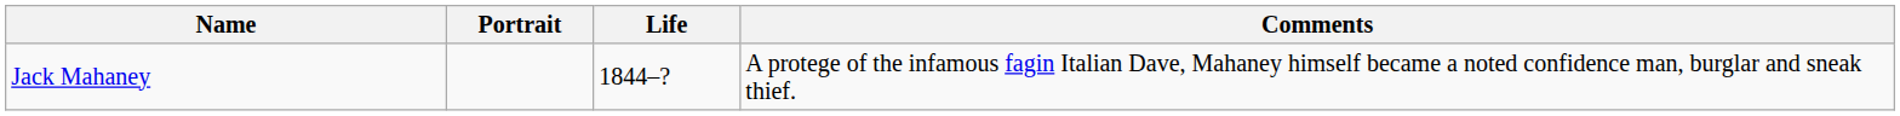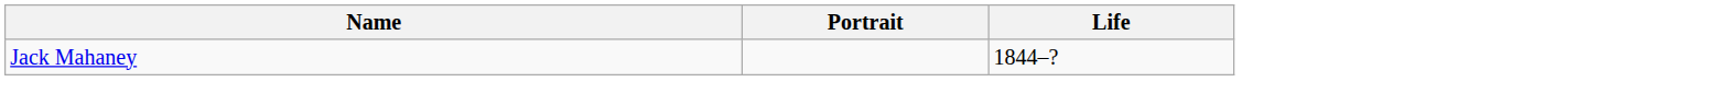- column: Comments | A protege of the infamous fagin Italian Dave, Mahaney himself became a noted confidence man, burglar and sneak thief.
